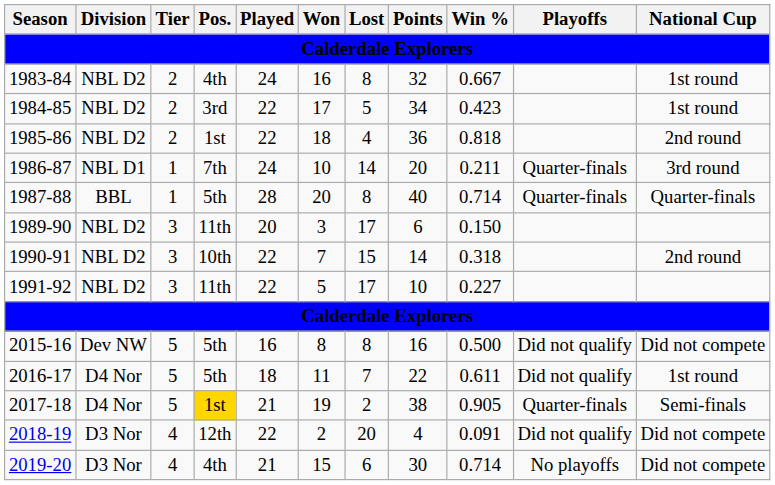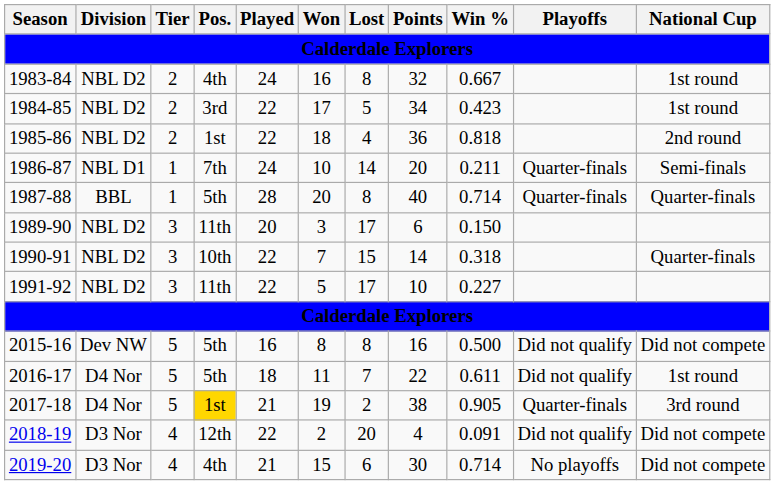1986-87 | National Cup: 3rd round -> Semi-finals
1990-91 | National Cup: 2nd round -> Quarter-finals
2017-18 | National Cup: Semi-finals -> 3rd round
